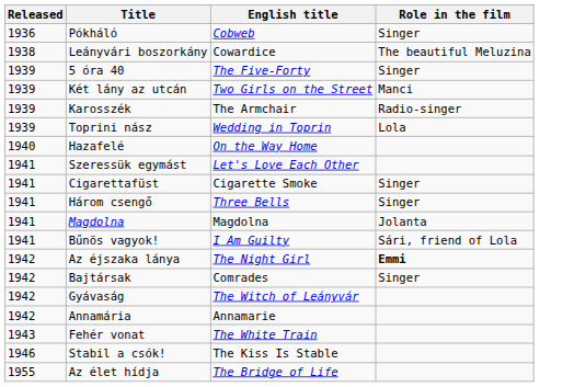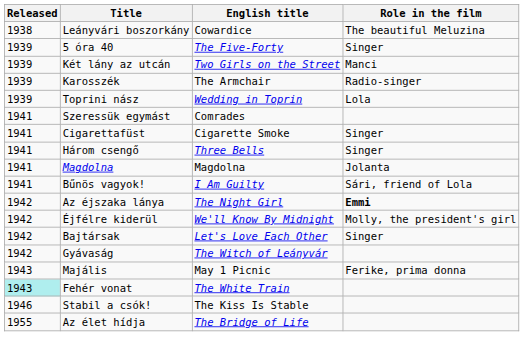- row: 1936 | Pókháló | Cobweb | Singer
- row: 1940 | Hazafelé | On the Way Home
Szeressük egymást | English title: Let's Love Each Other -> Comrades
+ row: 1942 | Éjfélre kiderül | We'll Know By Midnight | Molly, the president's girl
Bajtársak | English title: Comrades -> Let's Love Each Other
- row: 1942 | Annamária | Annamarie
+ row: 1943 | Majális | May 1 Picnic | Ferike, prima donna
Fehér vonat | Released: no background -> paleturquoise background
